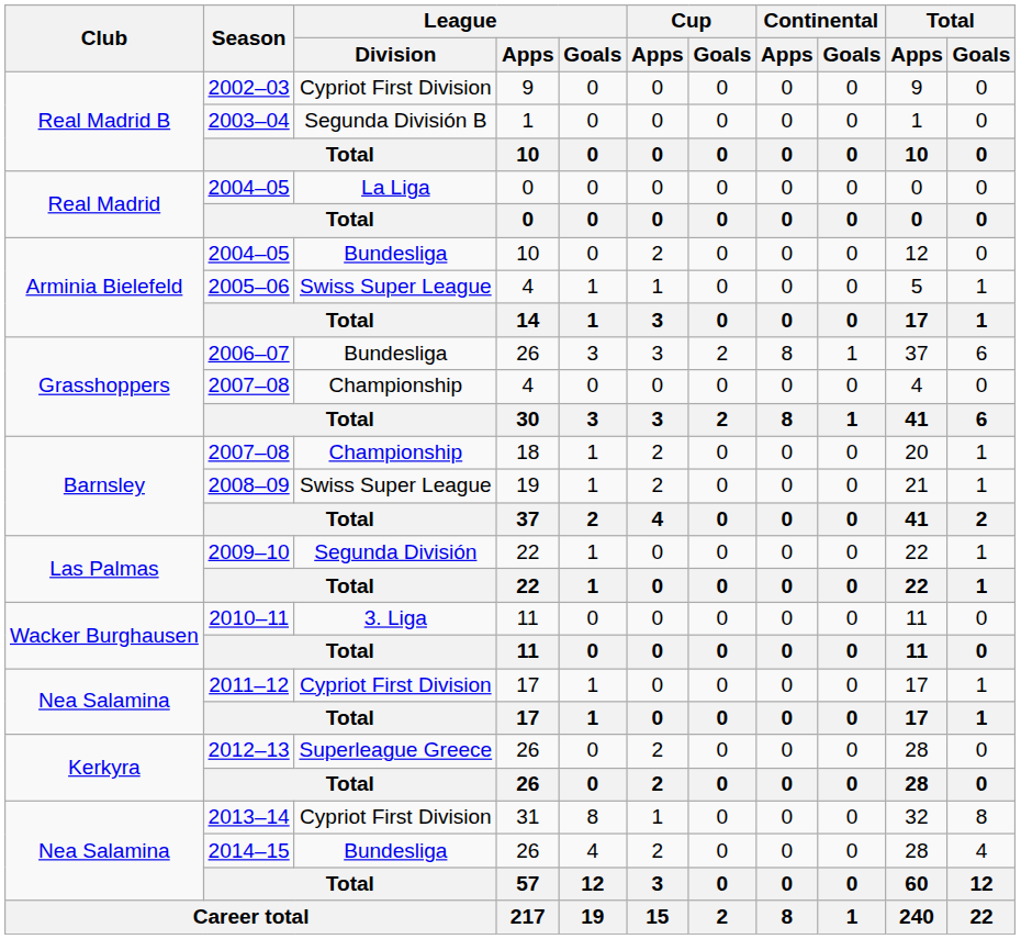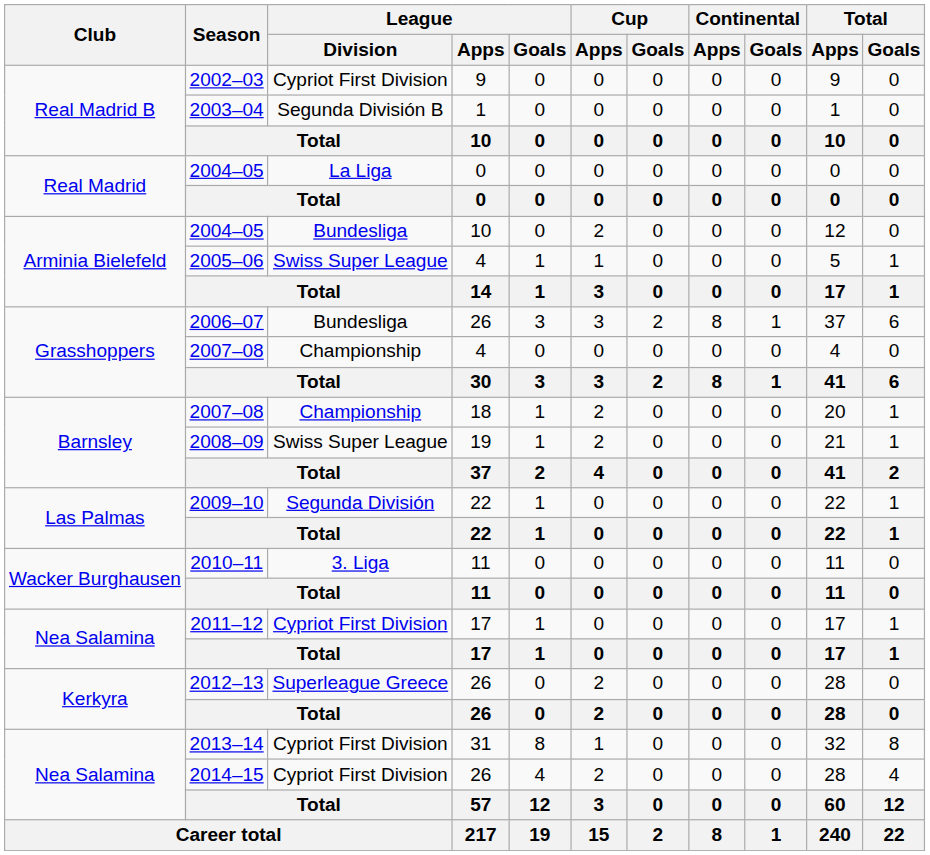2014–15 | League / Division: Bundesliga -> Cypriot First Division
